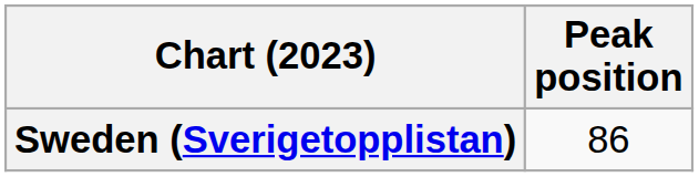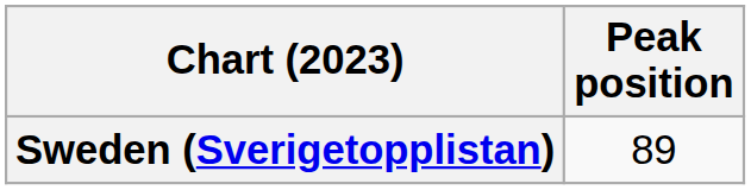Sweden (Sverigetopplistan) | Peak position: 86 -> 89
